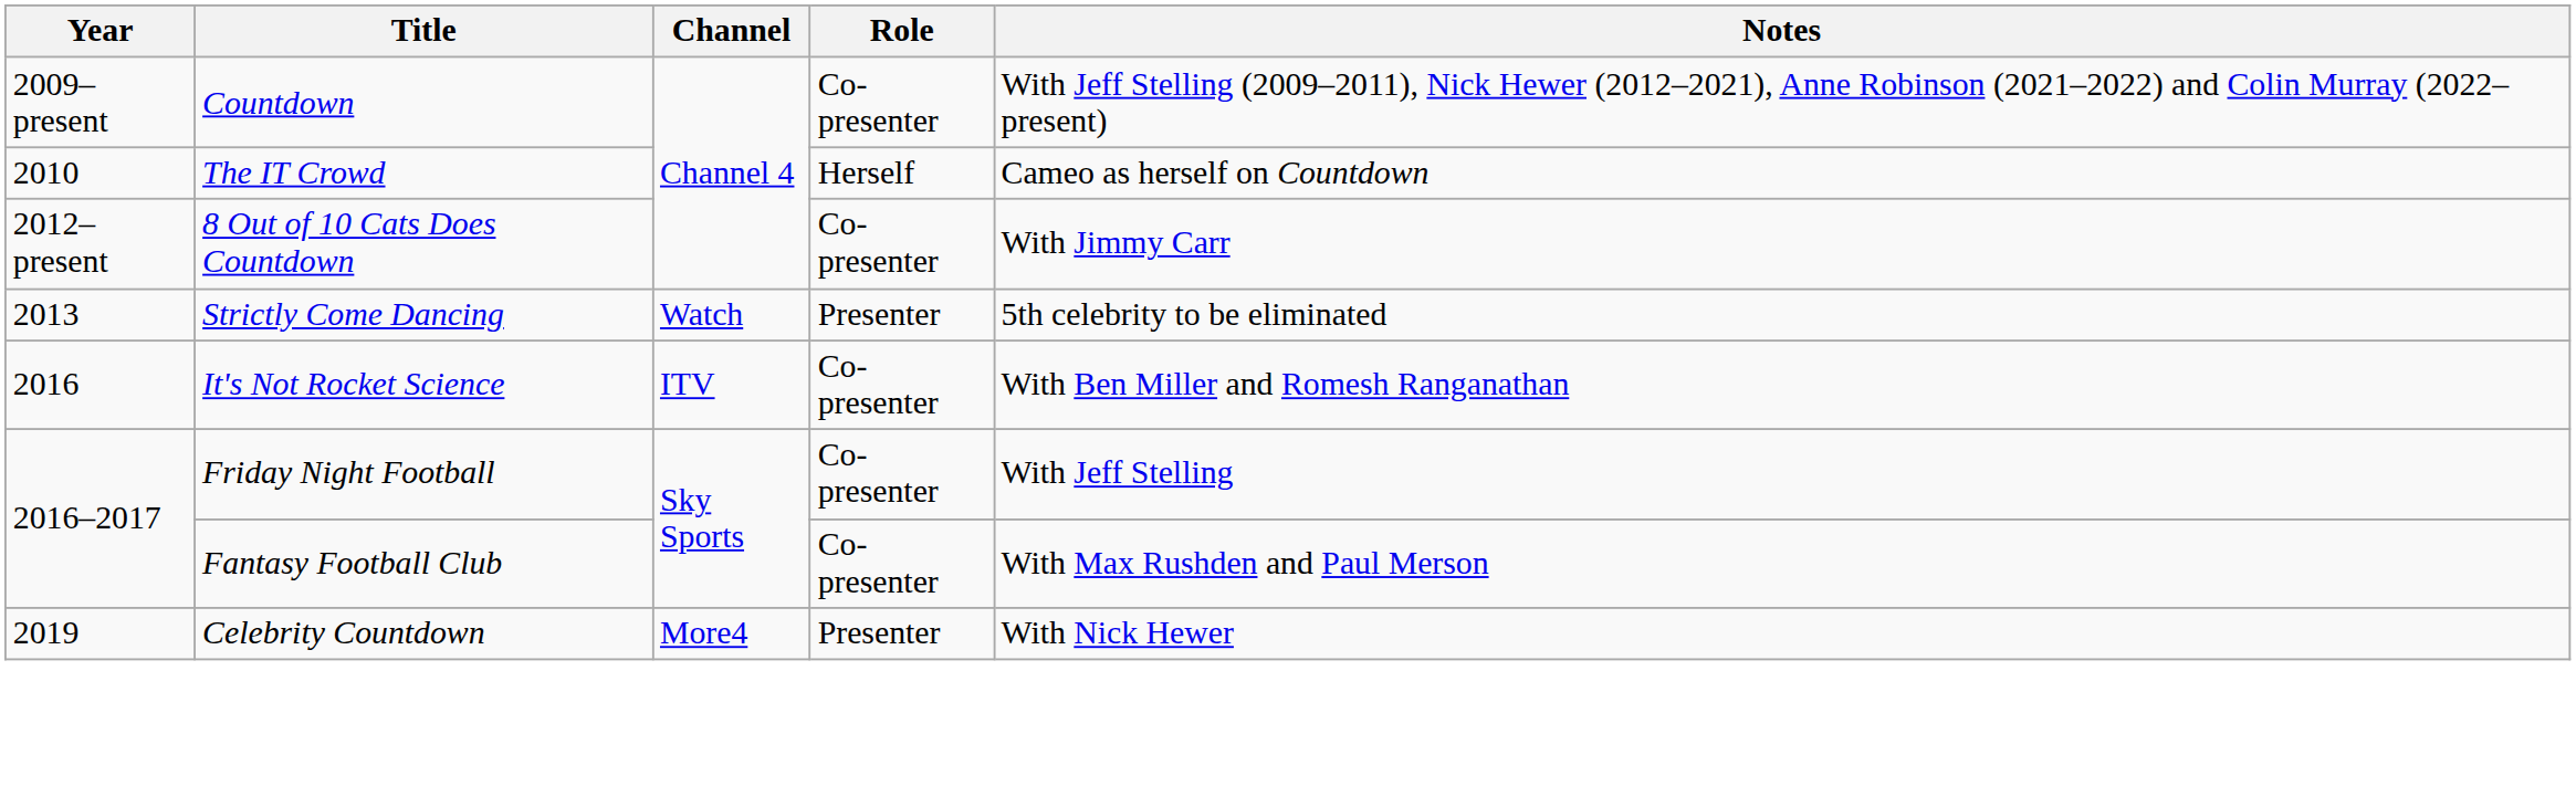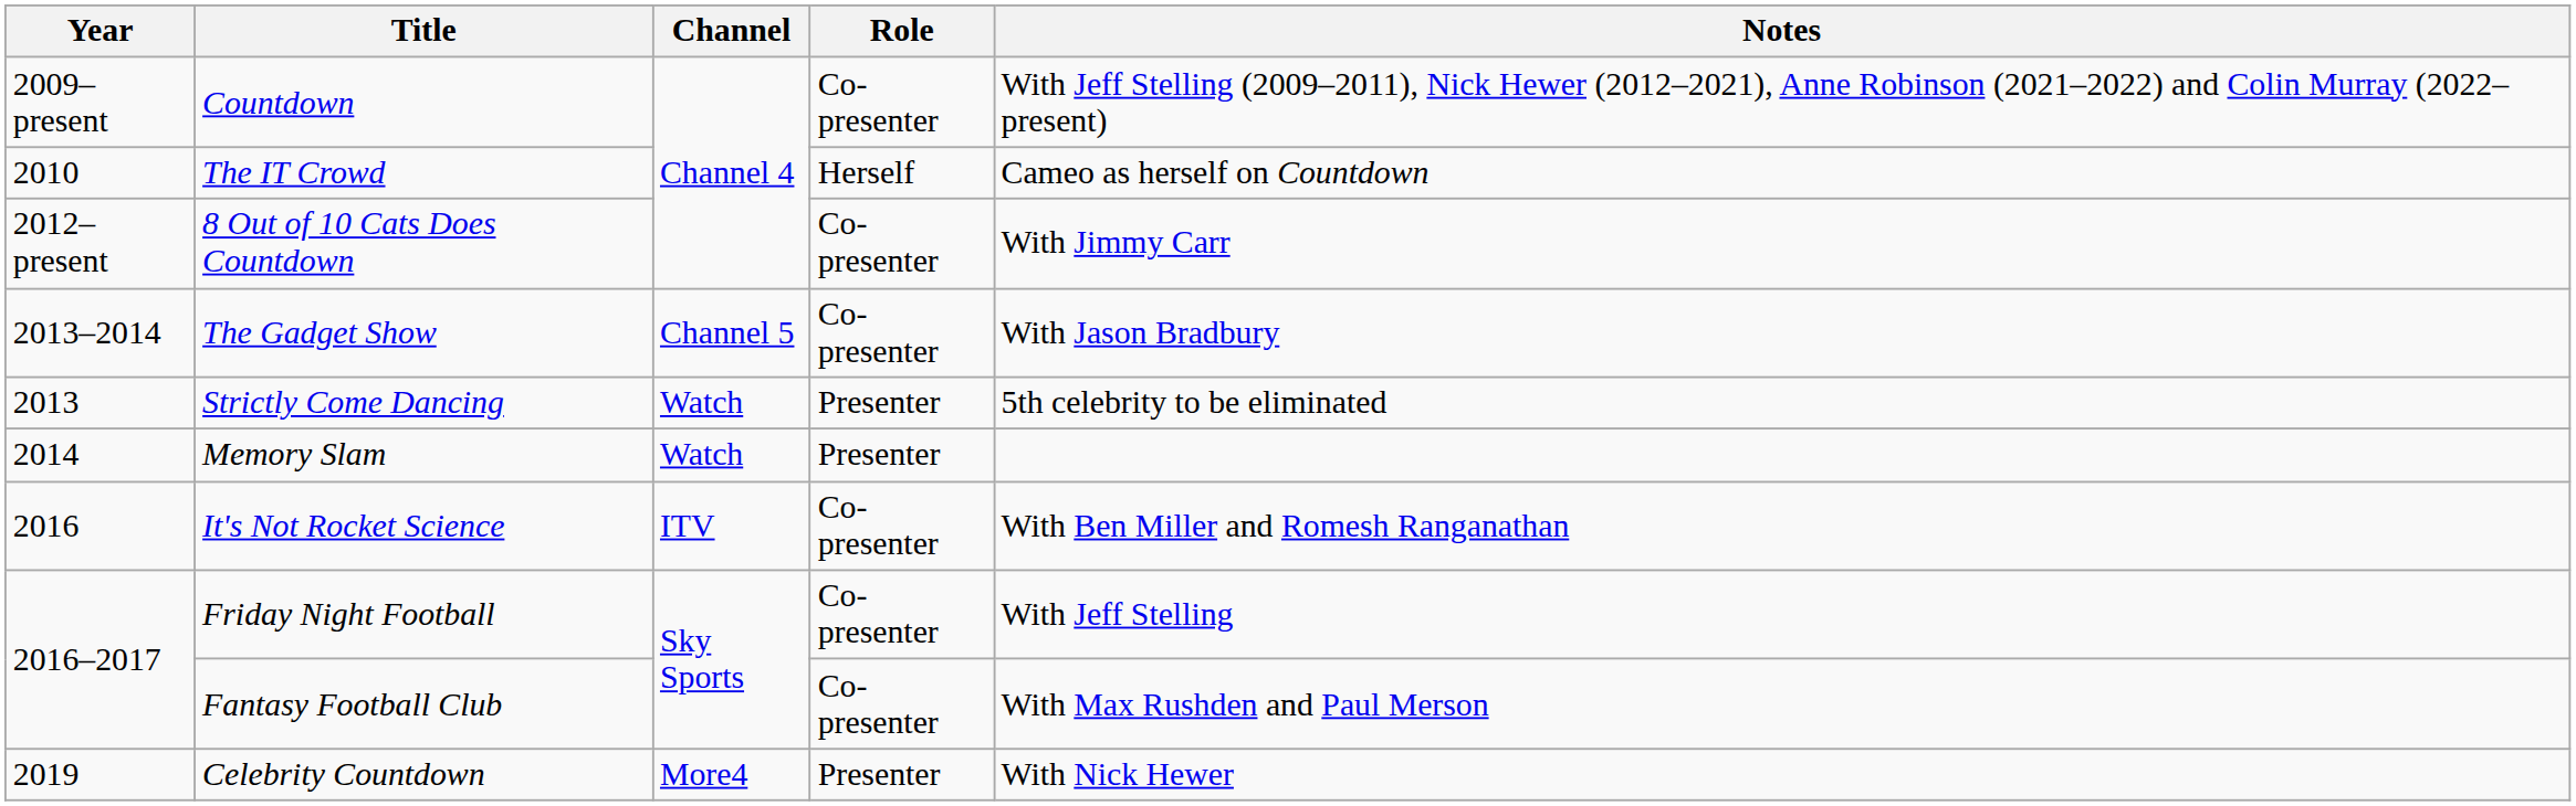+ row: 2013–2014 | The Gadget Show | Channel 5 | Co-presenter | With Jason Bradbury
+ row: 2014 | Memory Slam | Watch | Presenter
